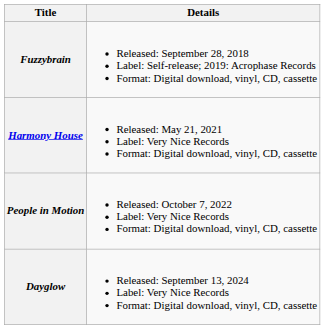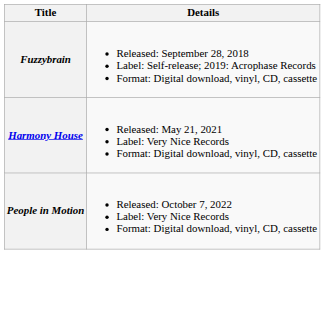- row: Dayglow | Released: September 13, 2024 Label: Very Nice Records Format: Digital download, vinyl, CD, cassette
